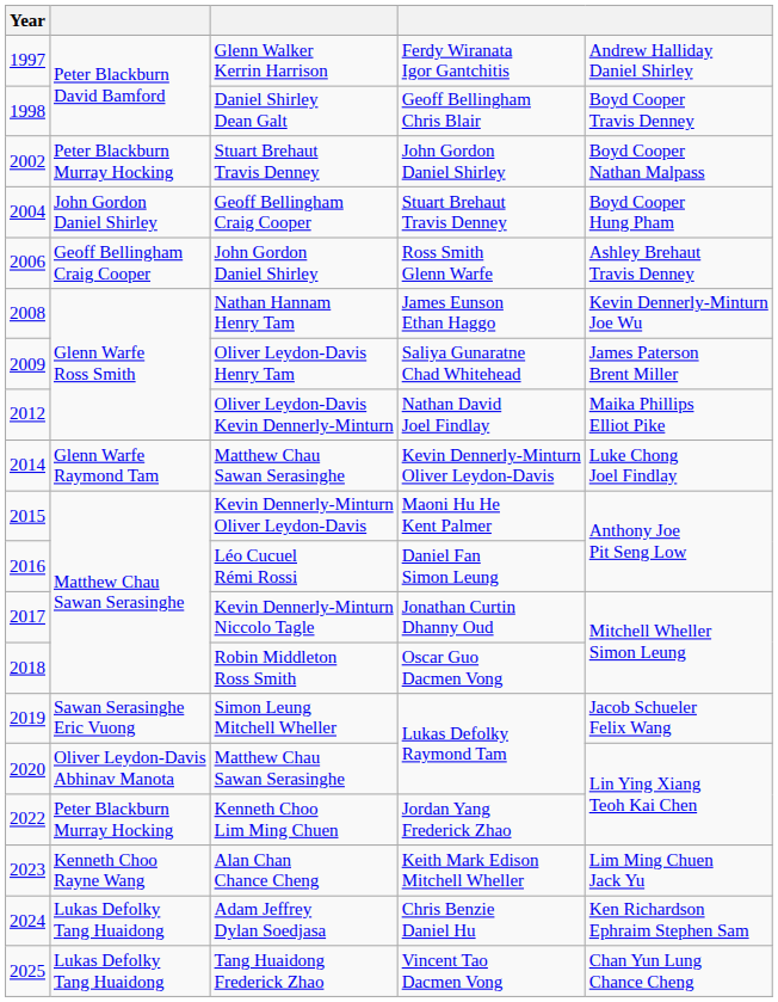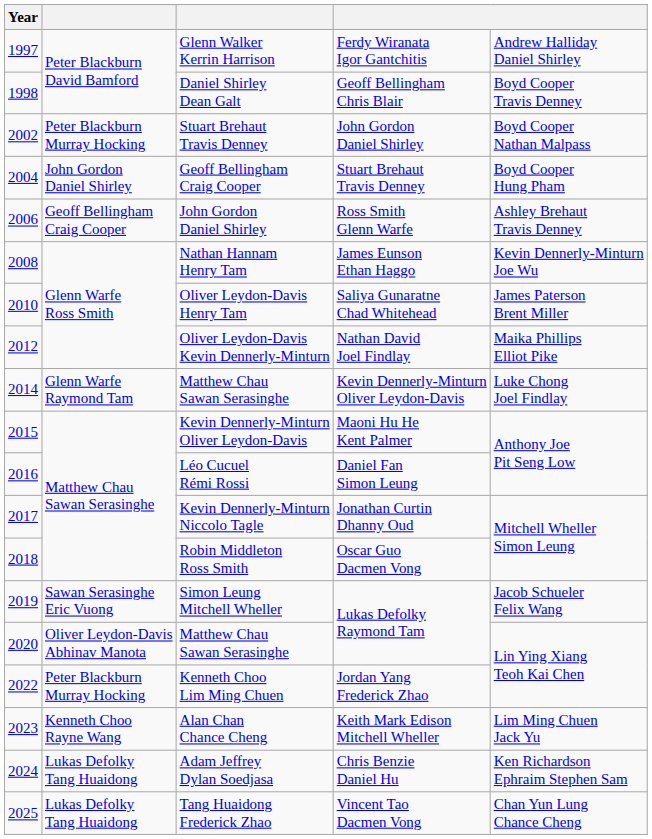Oliver Leydon-Davis Henry Tam | Year: 2009 -> 2010
